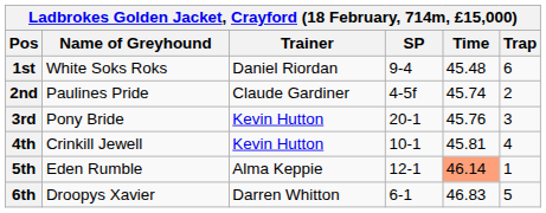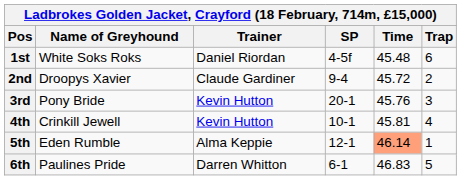1st | SP: 9-4 -> 4-5f
2nd | Name of Greyhound: Paulines Pride -> Droopys Xavier
2nd | SP: 4-5f -> 9-4
2nd | Time: 45.74 -> 45.72
6th | Name of Greyhound: Droopys Xavier -> Paulines Pride
